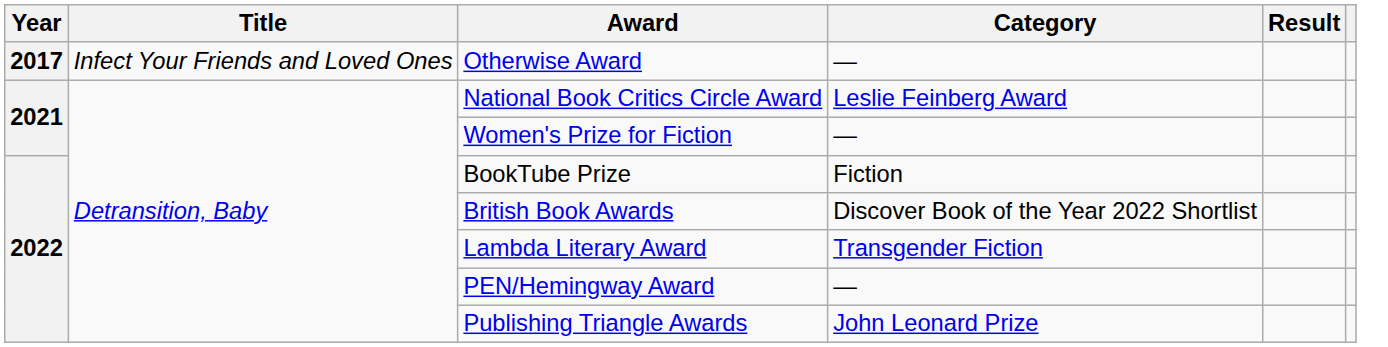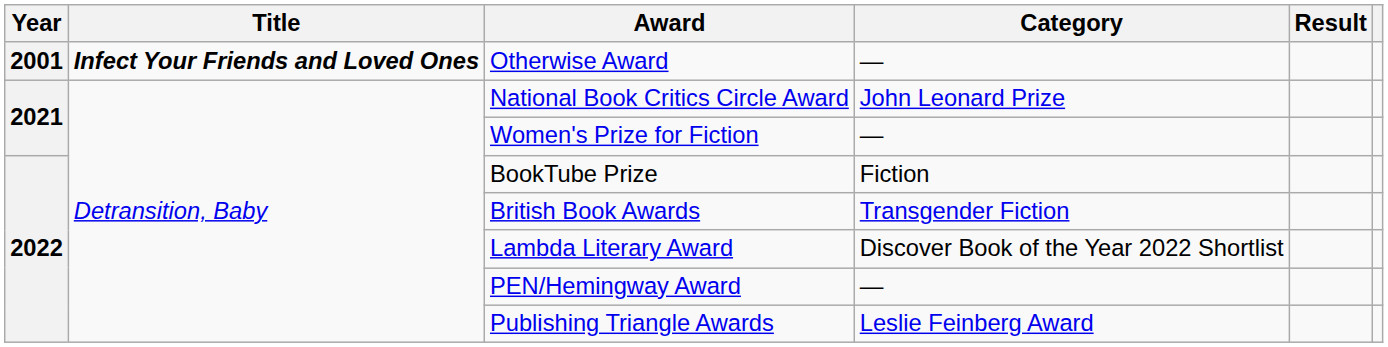Otherwise Award | Year: 2017 -> 2001
Otherwise Award | Title: normal -> bold
National Book Critics Circle Award | Category: Leslie Feinberg Award -> John Leonard Prize
British Book Awards | Category: Discover Book of the Year 2022 Shortlist -> Transgender Fiction
Lambda Literary Award | Category: Transgender Fiction -> Discover Book of the Year 2022 Shortlist
Publishing Triangle Awards | Category: John Leonard Prize -> Leslie Feinberg Award
